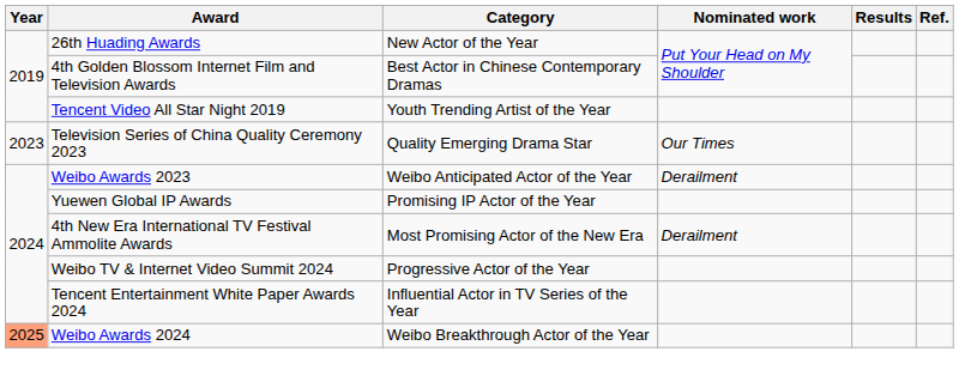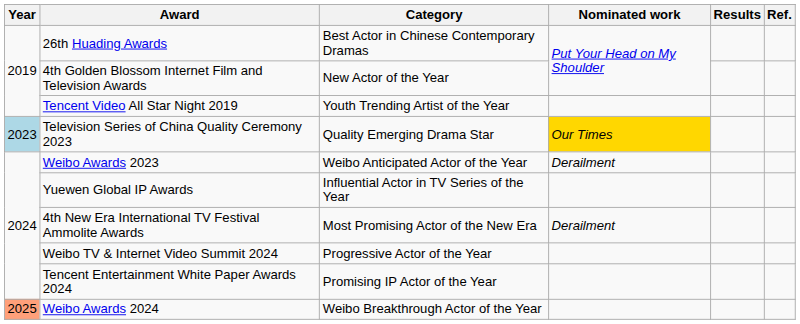26th Huading Awards | Category: New Actor of the Year -> Best Actor in Chinese Contemporary Dramas
4th Golden Blossom Internet Film and Television Awards | Category: Best Actor in Chinese Contemporary Dramas -> New Actor of the Year
Television Series of China Quality Ceremony 2023 | Year: no background -> lightblue background
Television Series of China Quality Ceremony 2023 | Nominated work: no background -> gold background
Yuewen Global IP Awards | Category: Promising IP Actor of the Year -> Influential Actor in TV Series of the Year
Tencent Entertainment White Paper Awards 2024 | Category: Influential Actor in TV Series of the Year -> Promising IP Actor of the Year
